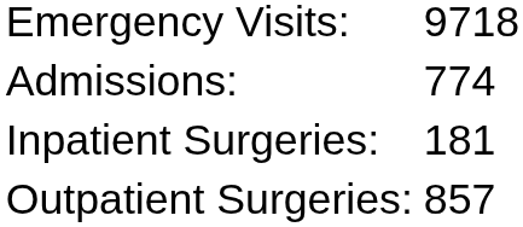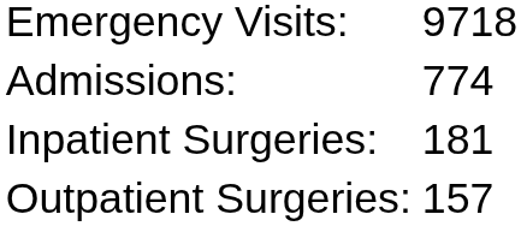Outpatient Surgeries: | column 2: 857 -> 157
